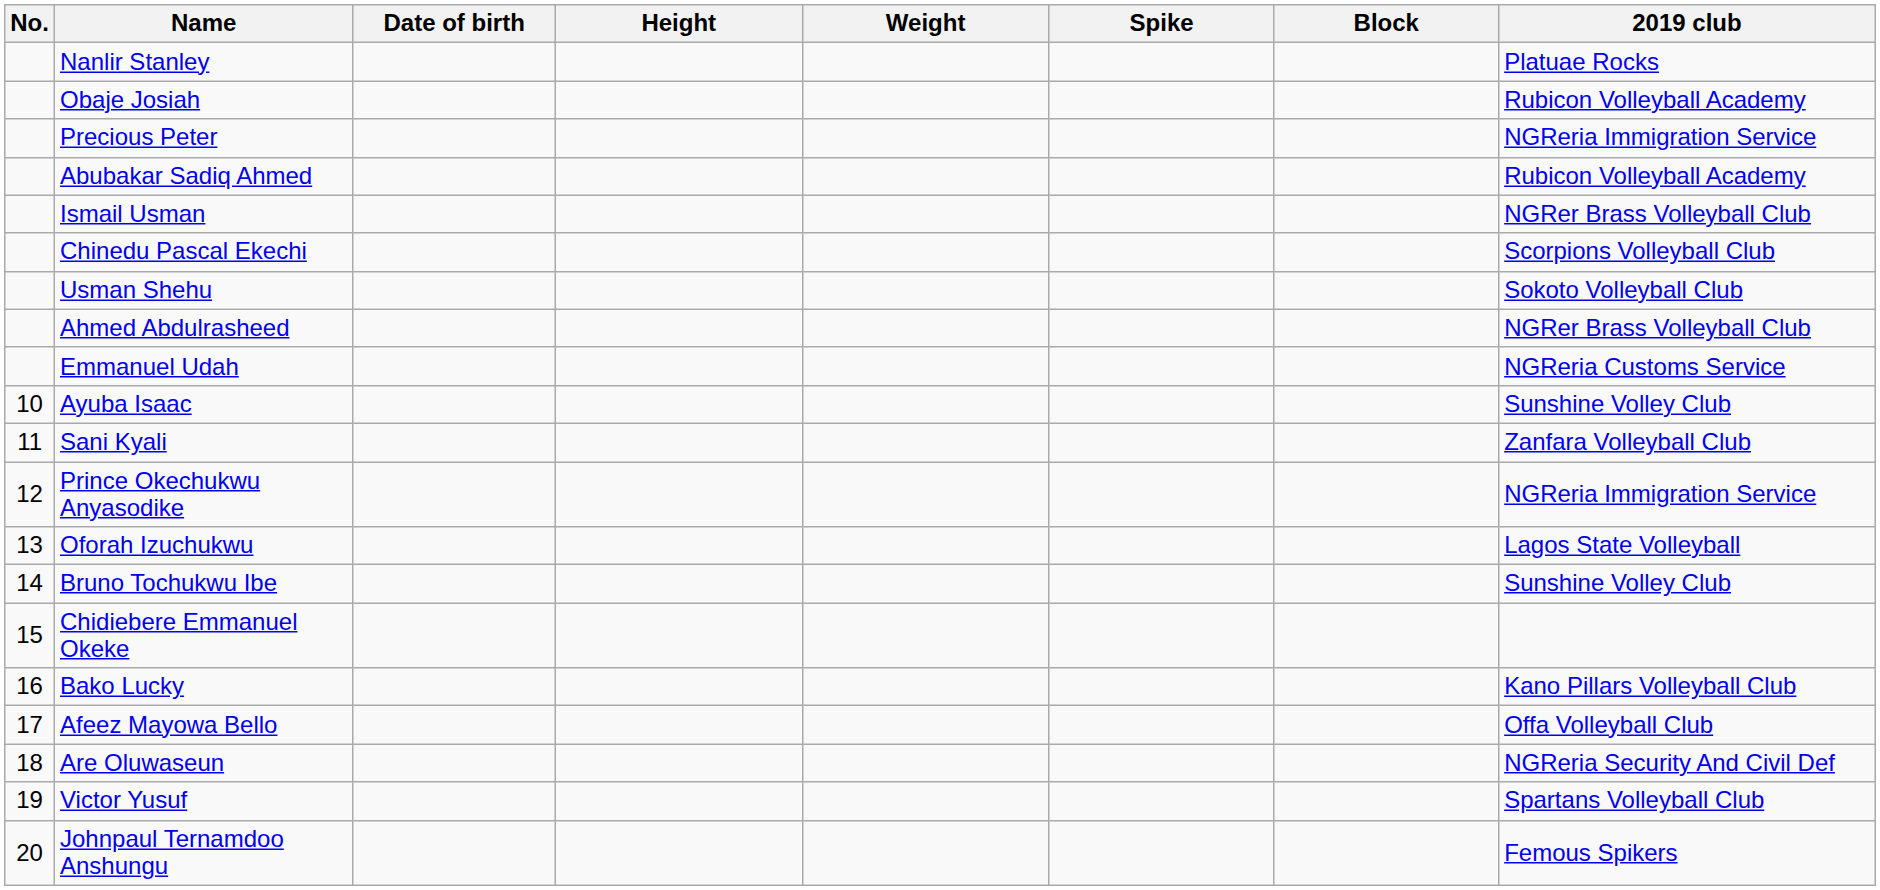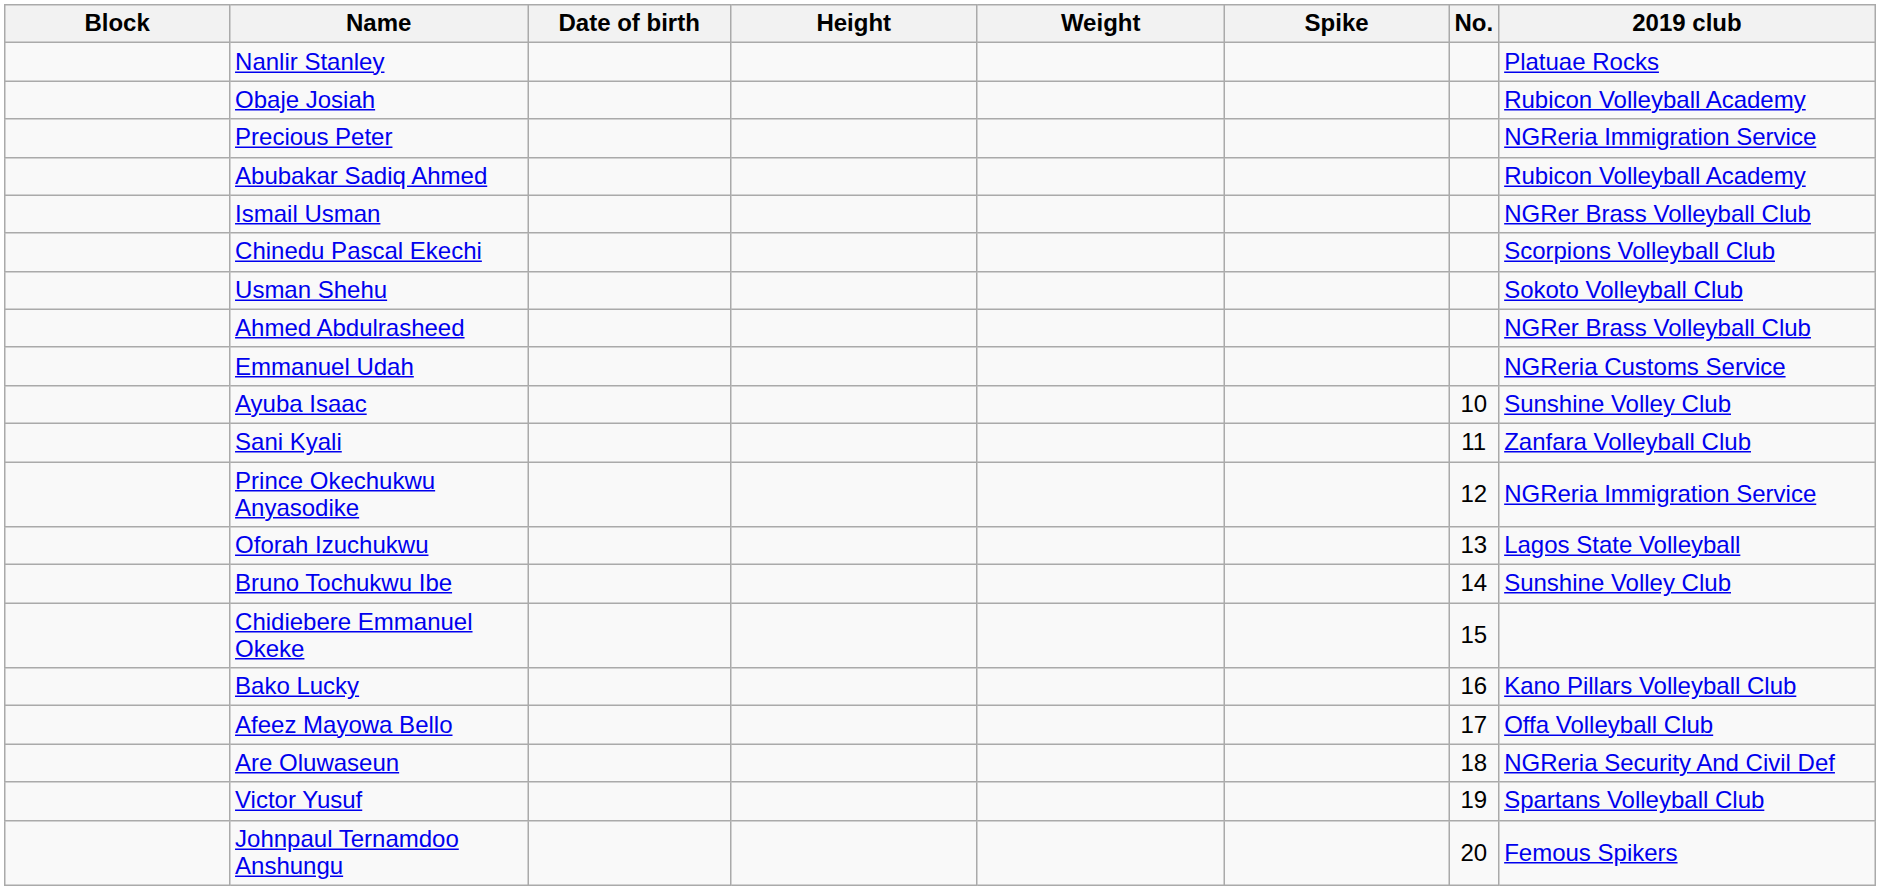columns swapped: No. <-> Block
